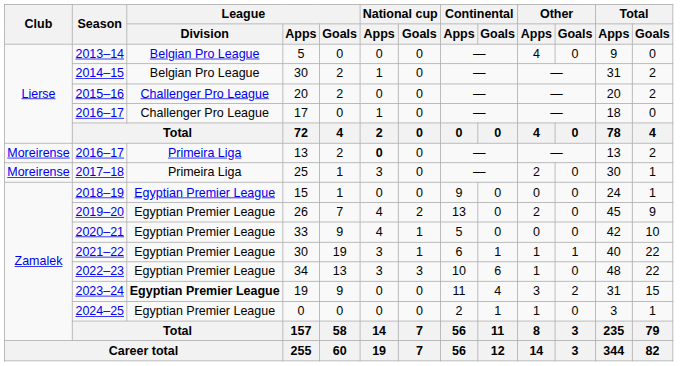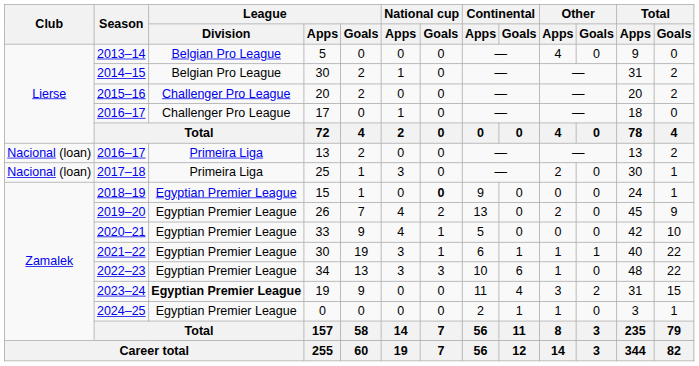2016–17 / 13 | Club: Moreirense -> Nacional (loan)
2016–17 / 13 | National cup / Apps: bold -> normal
2017–18 | Club: Moreirense -> Nacional (loan)
2018–19 | National cup / Goals: normal -> bold
